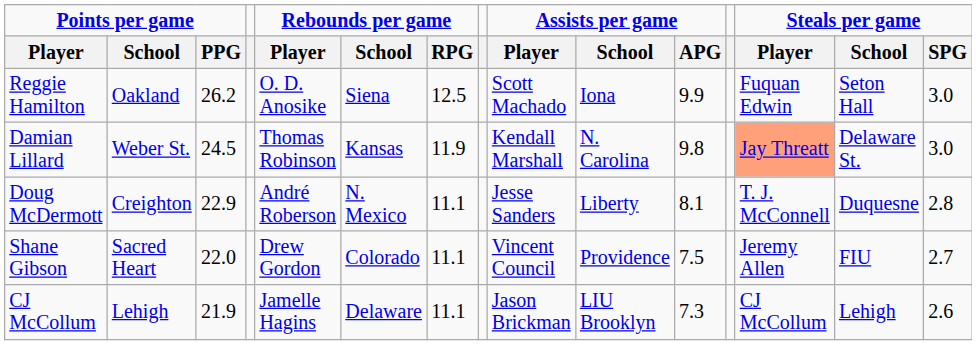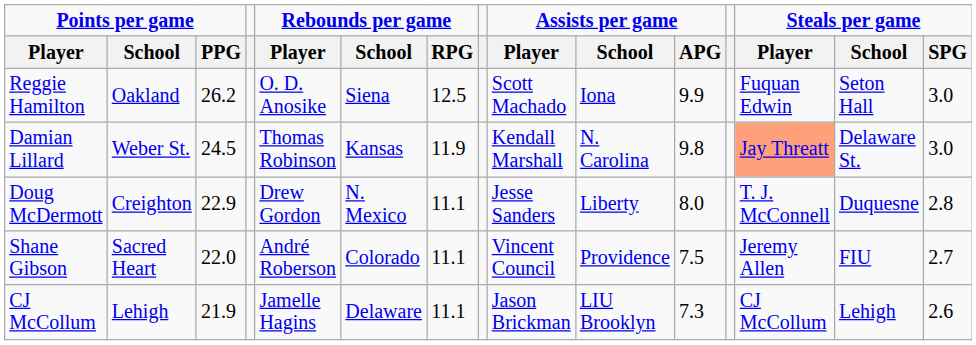Doug McDermott | Rebounds per game / Player: André Roberson -> Drew Gordon
Doug McDermott | Assists per game / APG: 8.1 -> 8.0
Shane Gibson | Rebounds per game / Player: Drew Gordon -> André Roberson
